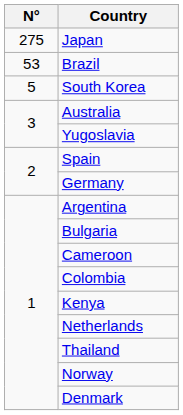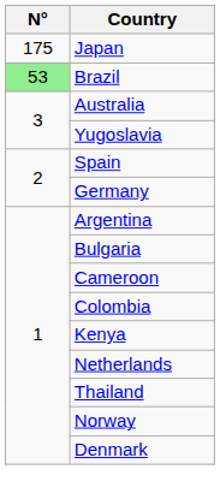Japan | N°: 275 -> 175
Brazil | N°: no background -> lightgreen background
- row: 5 | South Korea
